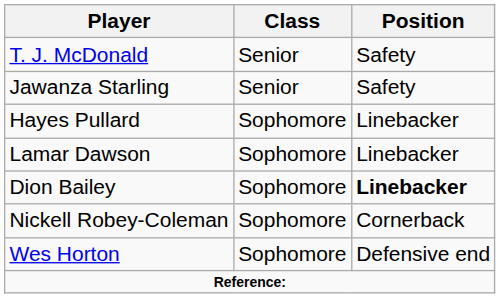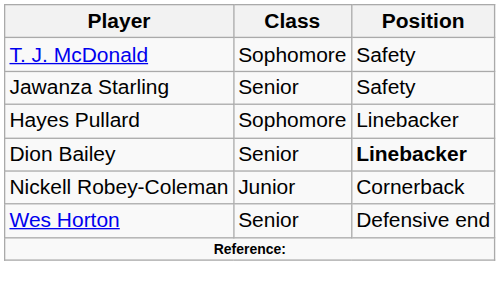T. J. McDonald | Class: Senior -> Sophomore
- row: Lamar Dawson | Sophomore | Linebacker
Dion Bailey | Class: Sophomore -> Senior
Nickell Robey-Coleman | Class: Sophomore -> Junior
Wes Horton | Class: Sophomore -> Senior
